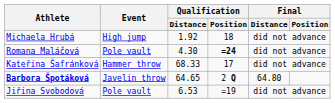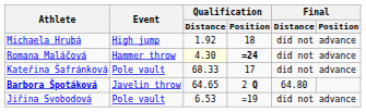Romana Maláčová | Event: Pole vault -> Hammer throw
Romana Maláčová | Qualification / Distance: no background -> lightyellow background
Kateřina Šafránková | Event: Hammer throw -> Pole vault
